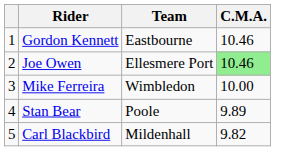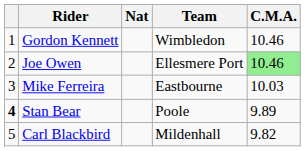+ column: Nat
Gordon Kennett | Team: Eastbourne -> Wimbledon
Mike Ferreira | Team: Wimbledon -> Eastbourne
Mike Ferreira | C.M.A.: 10.00 -> 10.03
Stan Bear | column 1: normal -> bold
